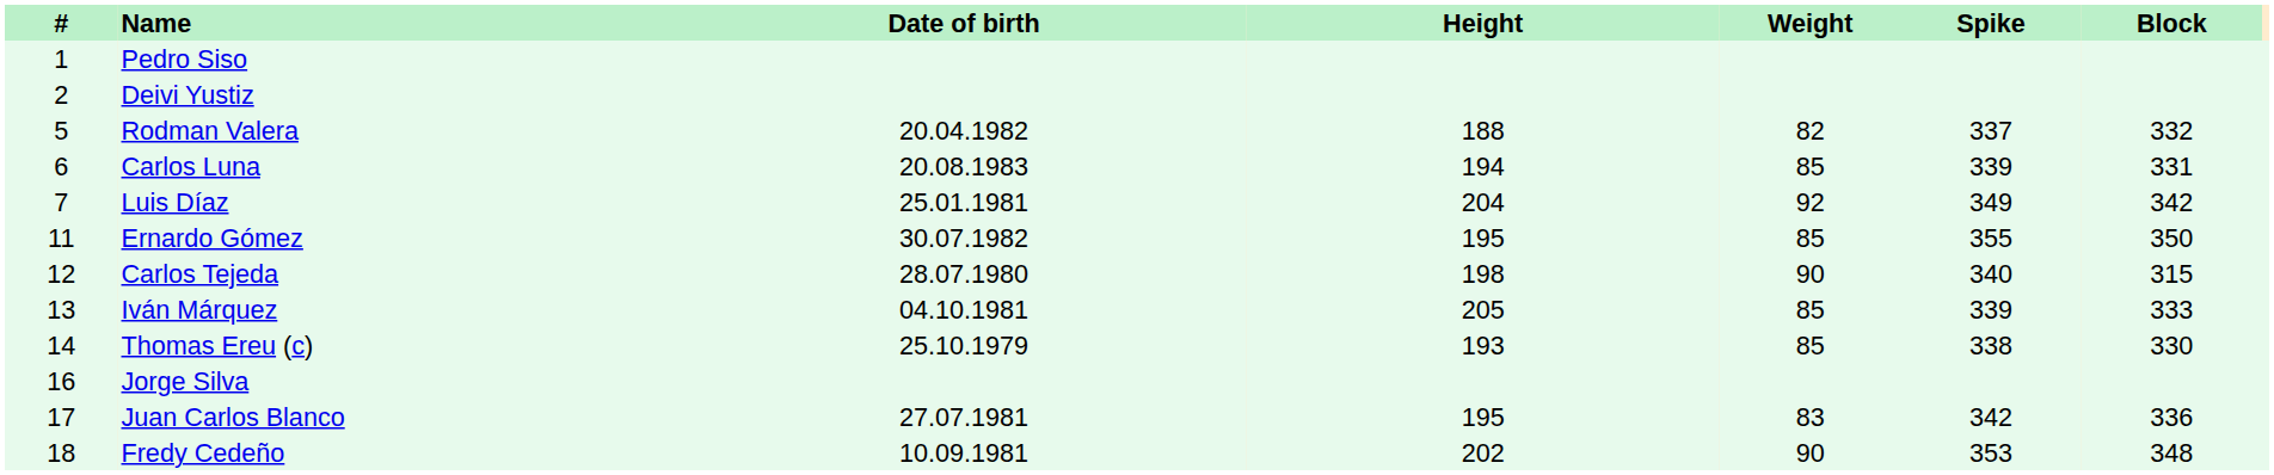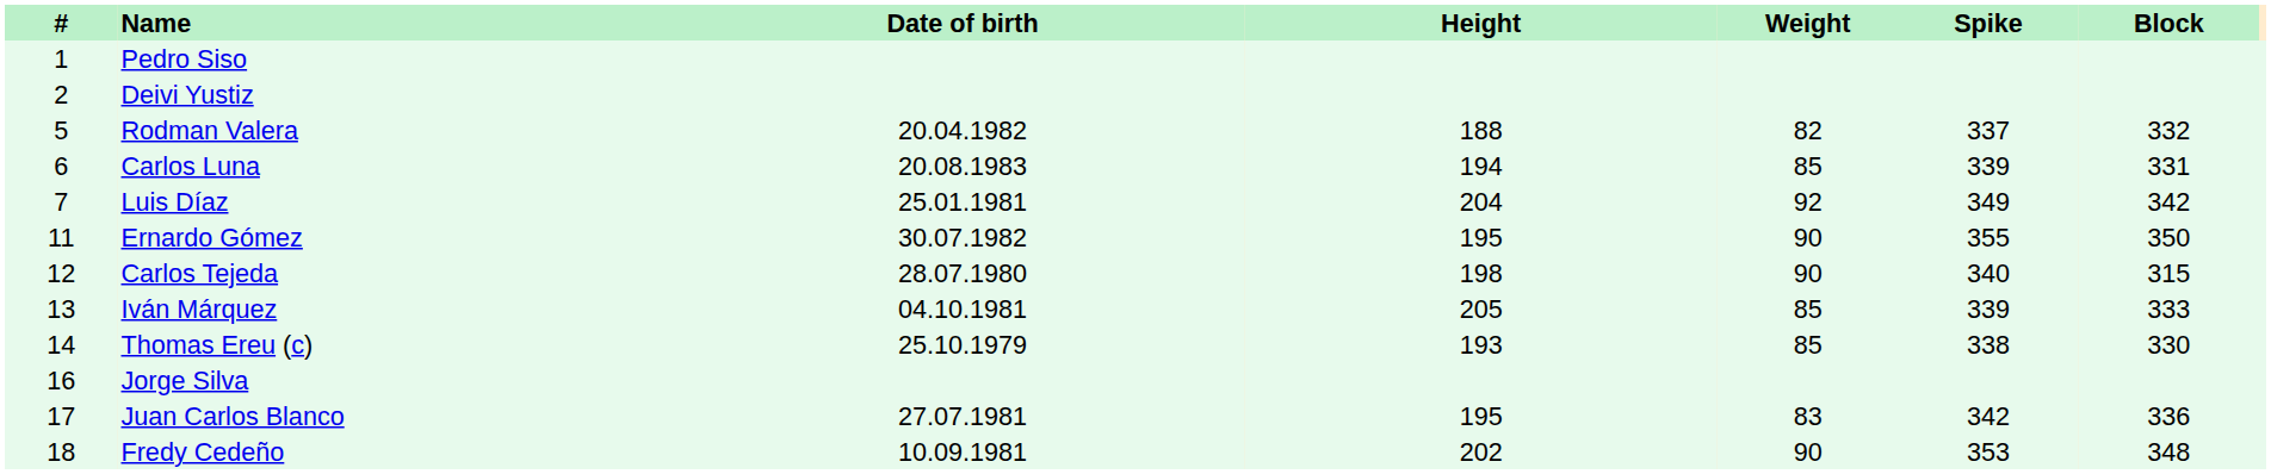Ernardo Gómez | Weight: 85 -> 90
